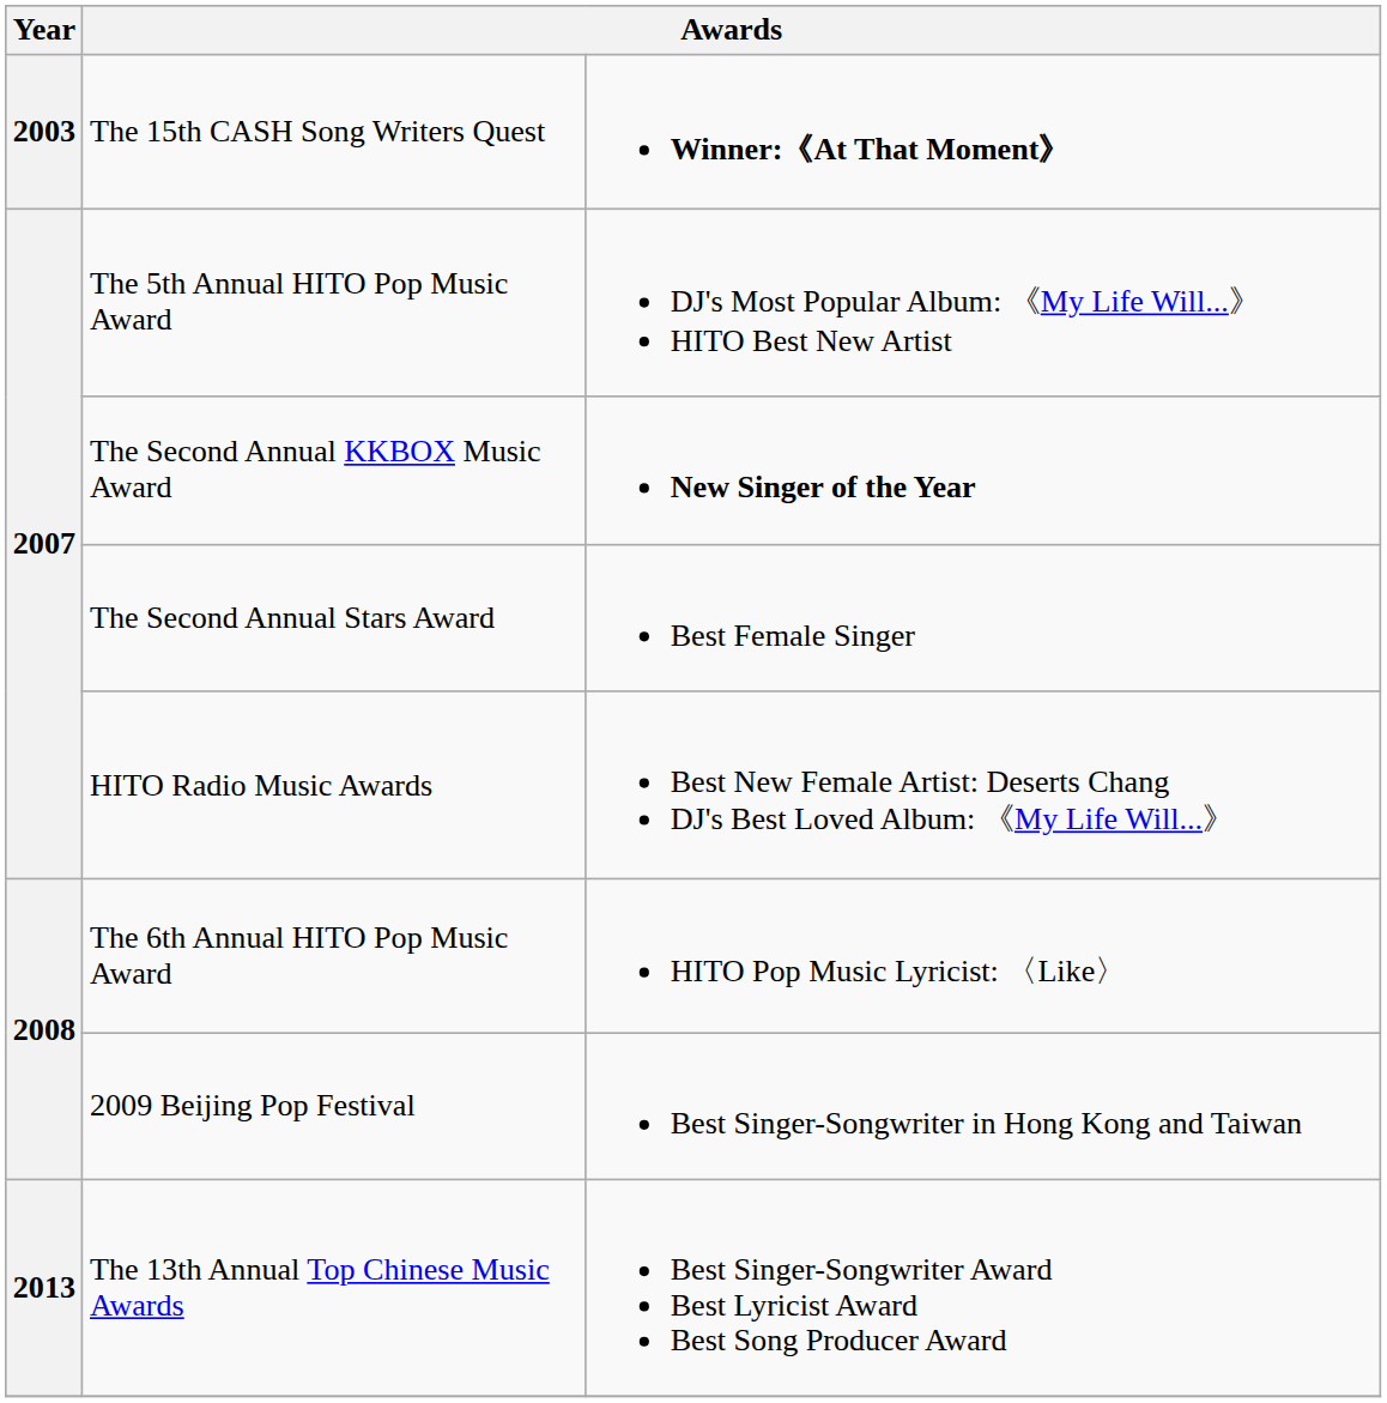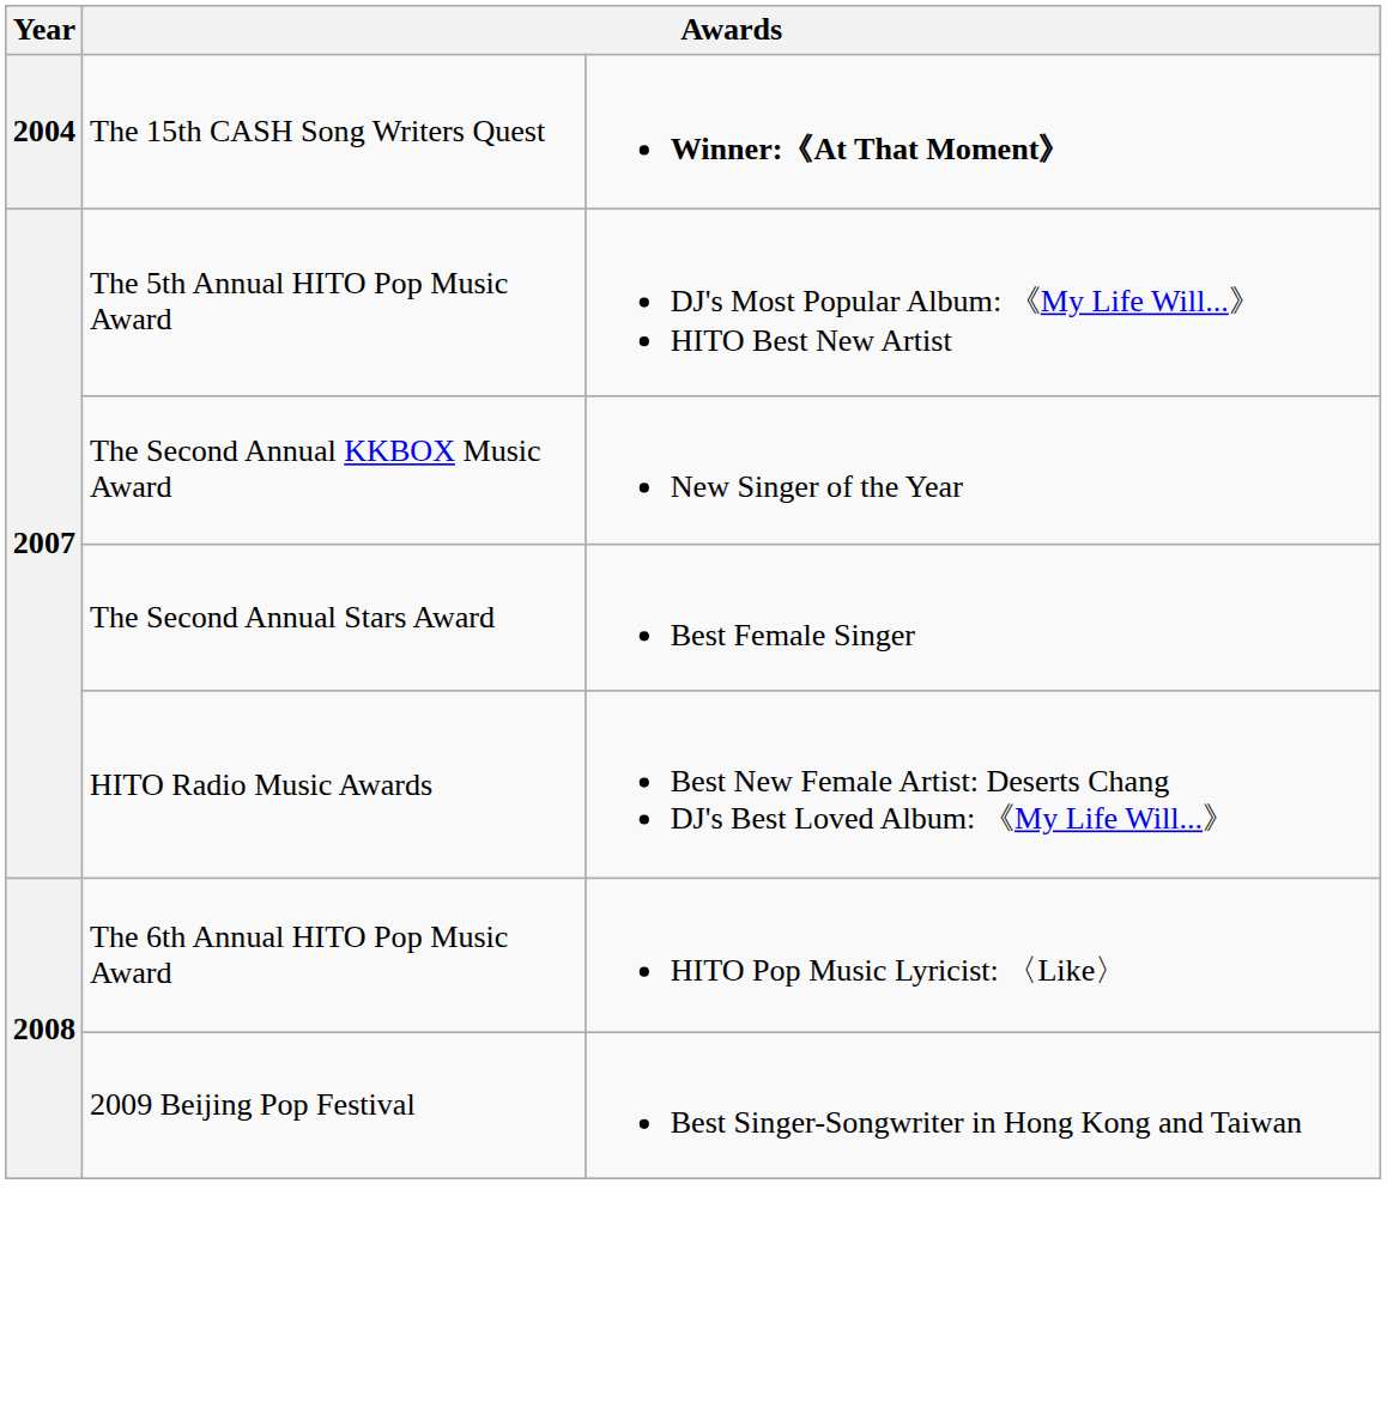The 15th CASH Song Writers Quest | Year: 2003 -> 2004
The Second Annual KKBOX Music Award | column 3: bold -> normal
- row: 2013 | The 13th Annual Top Chinese Music Awards | Best Singer-Songwriter Award Best Lyricist Award Best Song Producer Award
